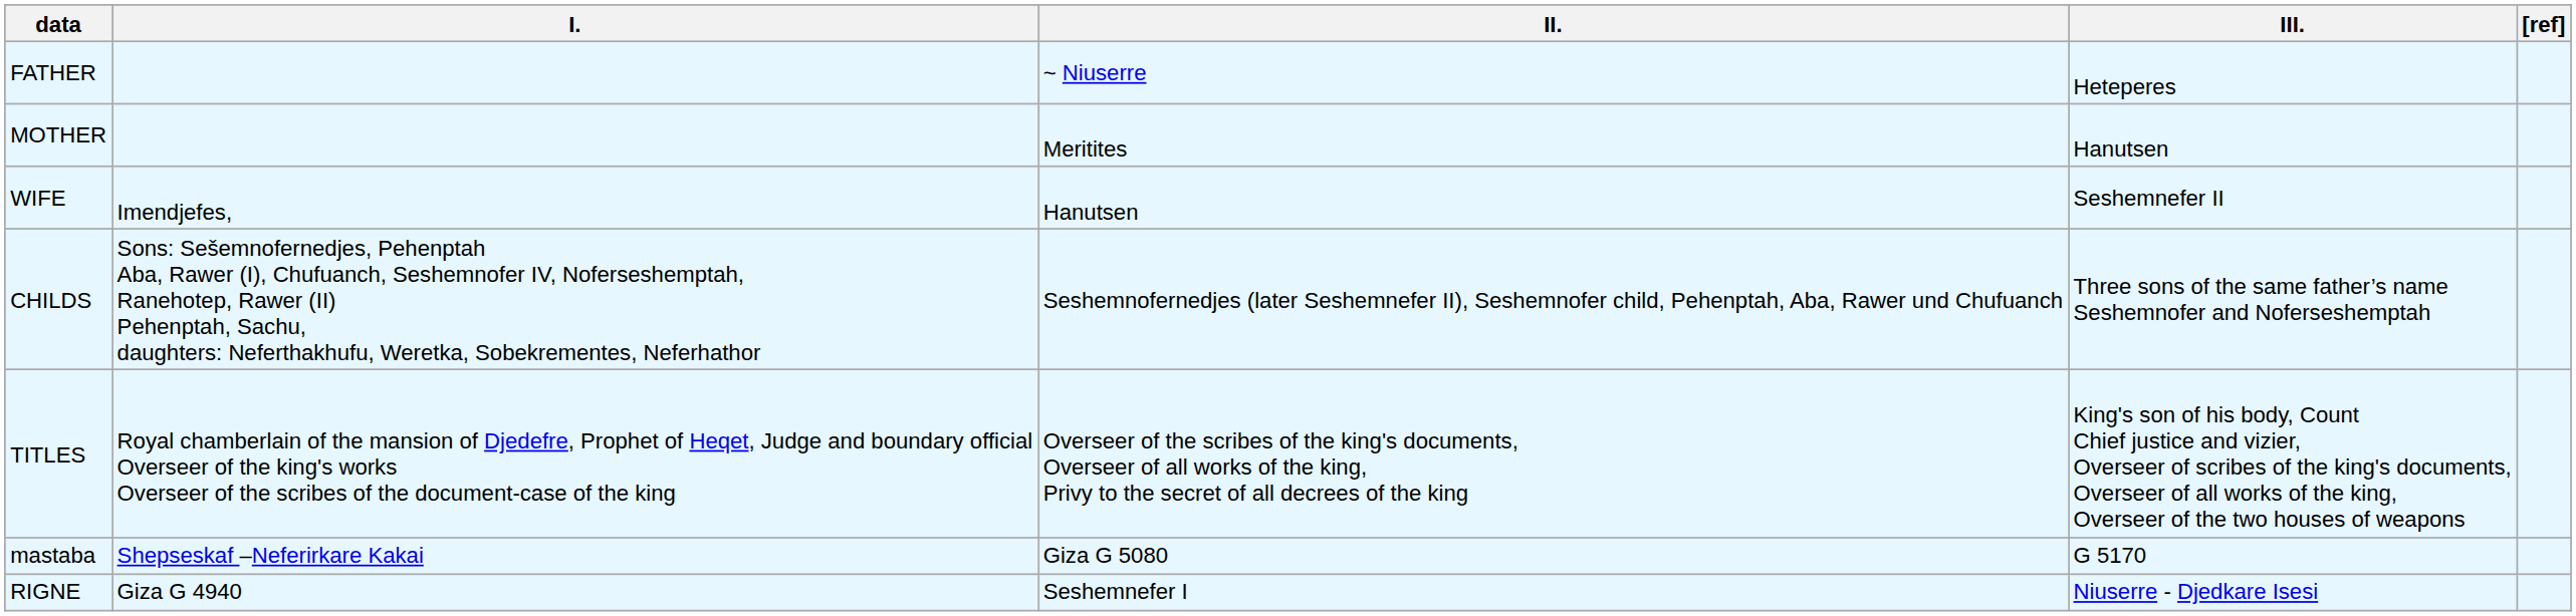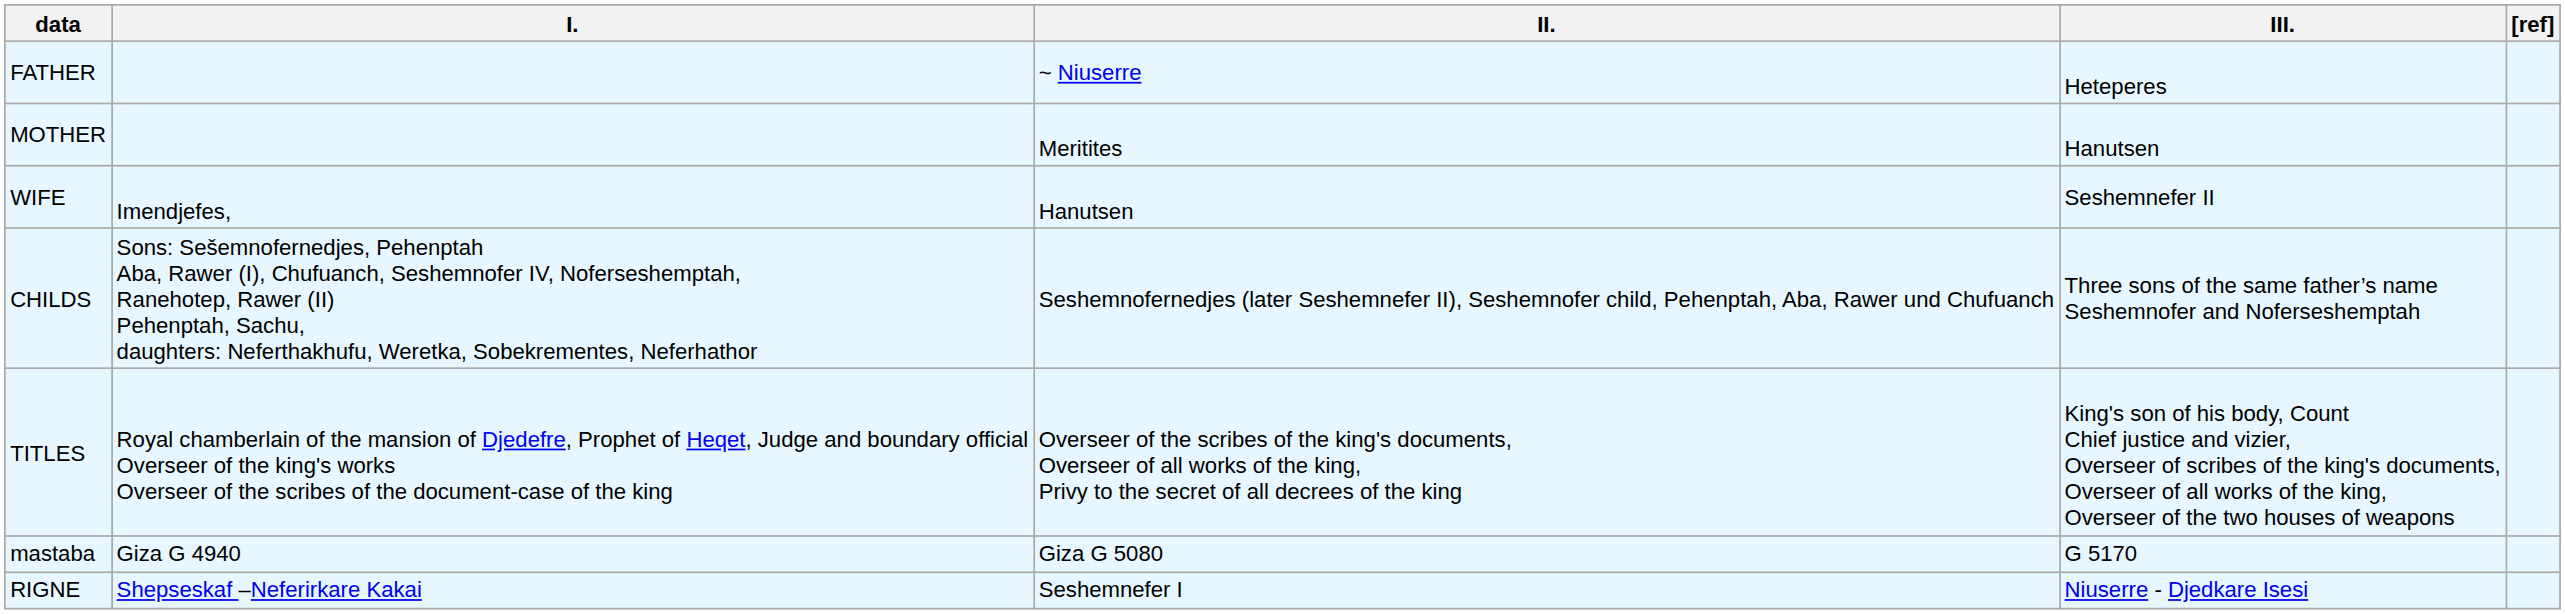mastaba | I.: Shepseskaf –Neferirkare Kakai -> Giza G 4940
RIGNE | I.: Giza G 4940 -> Shepseskaf –Neferirkare Kakai
